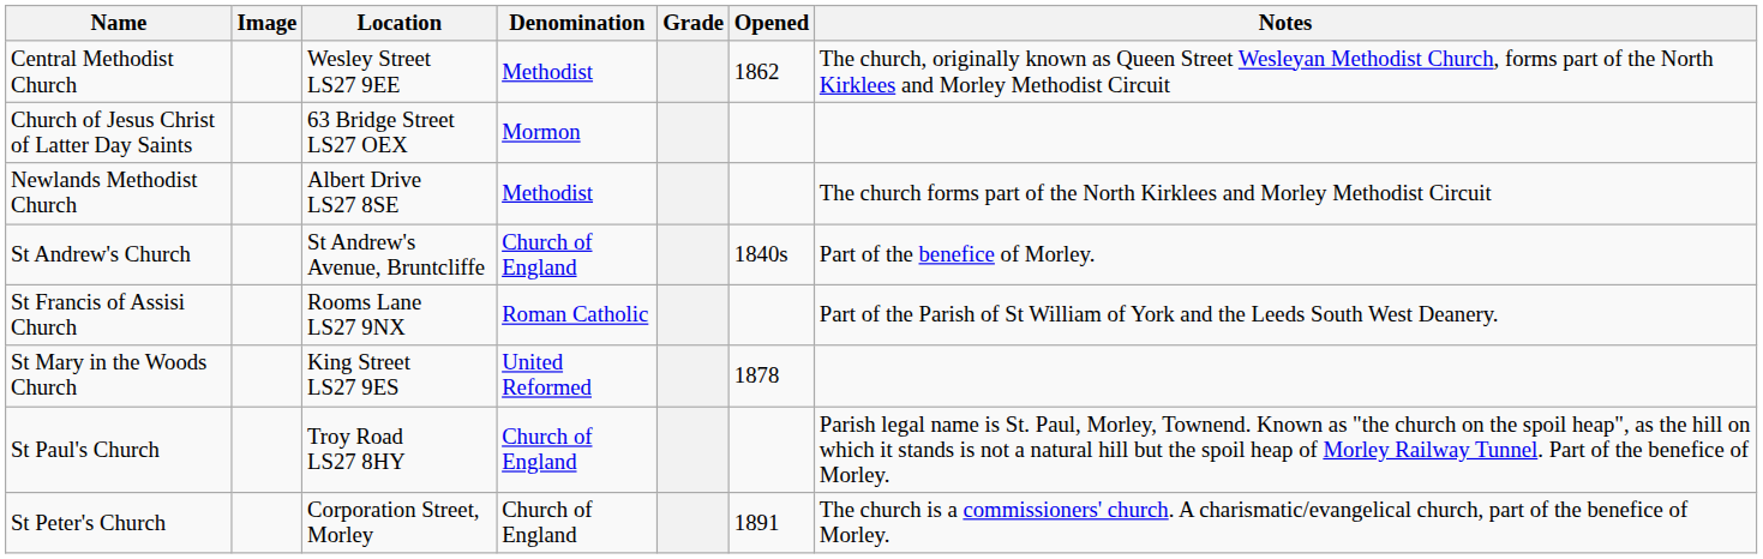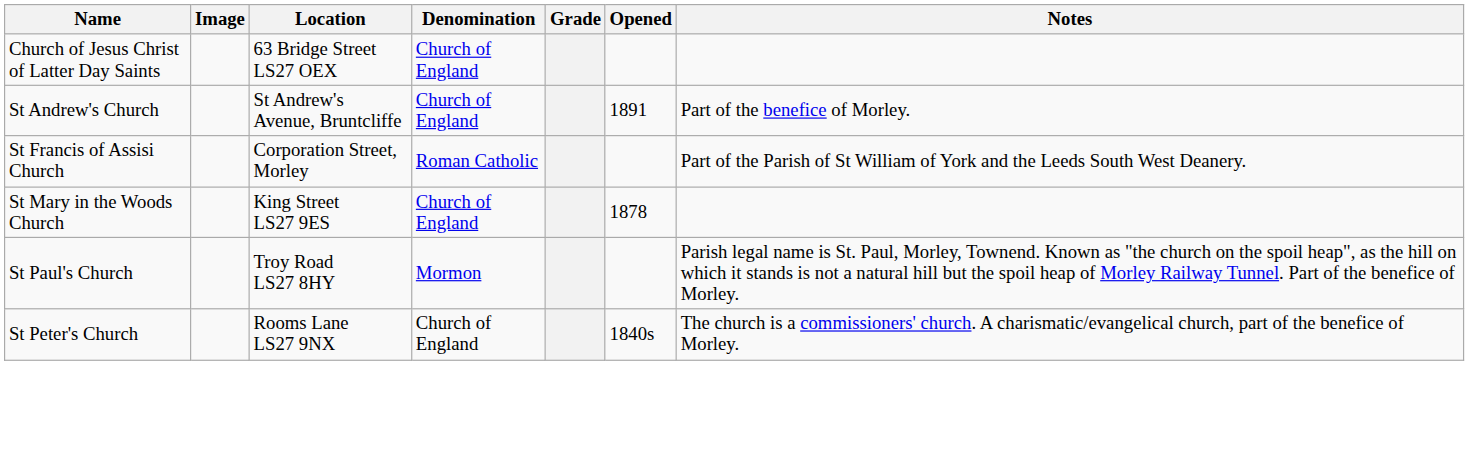- row: Central Methodist Church | Wesley Street LS27 9EE | Methodist | 1862 | The church, originally known as Queen Street Wesleyan Methodist Church, forms part of the North Kirklees and Morley Methodist Circuit
Church of Jesus Christ of Latter Day Saints | Denomination: Mormon -> Church of England
- row: Newlands Methodist Church | Albert Drive LS27 8SE | Methodist | The church forms part of the North Kirklees and Morley Methodist Circuit
St Andrew's Church | Opened: 1840s -> 1891
St Francis of Assisi Church | Location: Rooms Lane LS27 9NX -> Corporation Street, Morley
St Mary in the Woods Church | Denomination: United Reformed -> Church of England
St Paul's Church | Denomination: Church of England -> Mormon
St Peter's Church | Location: Corporation Street, Morley -> Rooms Lane LS27 9NX
St Peter's Church | Opened: 1891 -> 1840s
